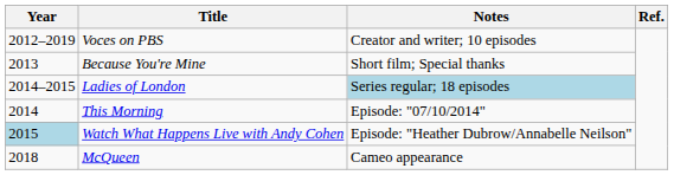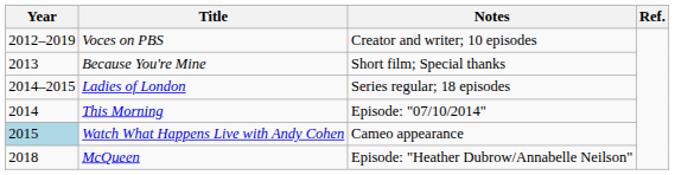Ladies of London | Notes: lightblue background -> no background
Watch What Happens Live with Andy Cohen | Notes: Episode: "Heather Dubrow/Annabelle Neilson" -> Cameo appearance
McQueen | Notes: Cameo appearance -> Episode: "Heather Dubrow/Annabelle Neilson"
